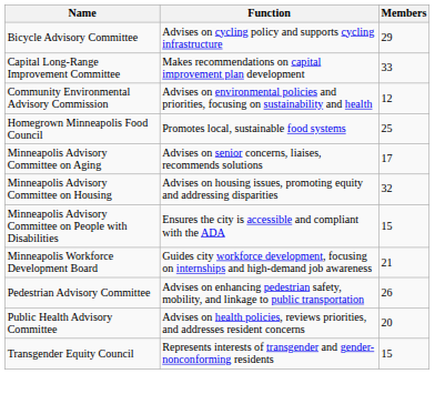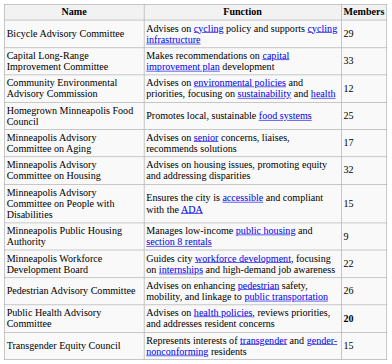+ row: Minneapolis Public Housing Authority | Manages low-income public housing and section 8 rentals | 9
Minneapolis Workforce Development Board | Members: 21 -> 22
Public Health Advisory Committee | Members: normal -> bold
